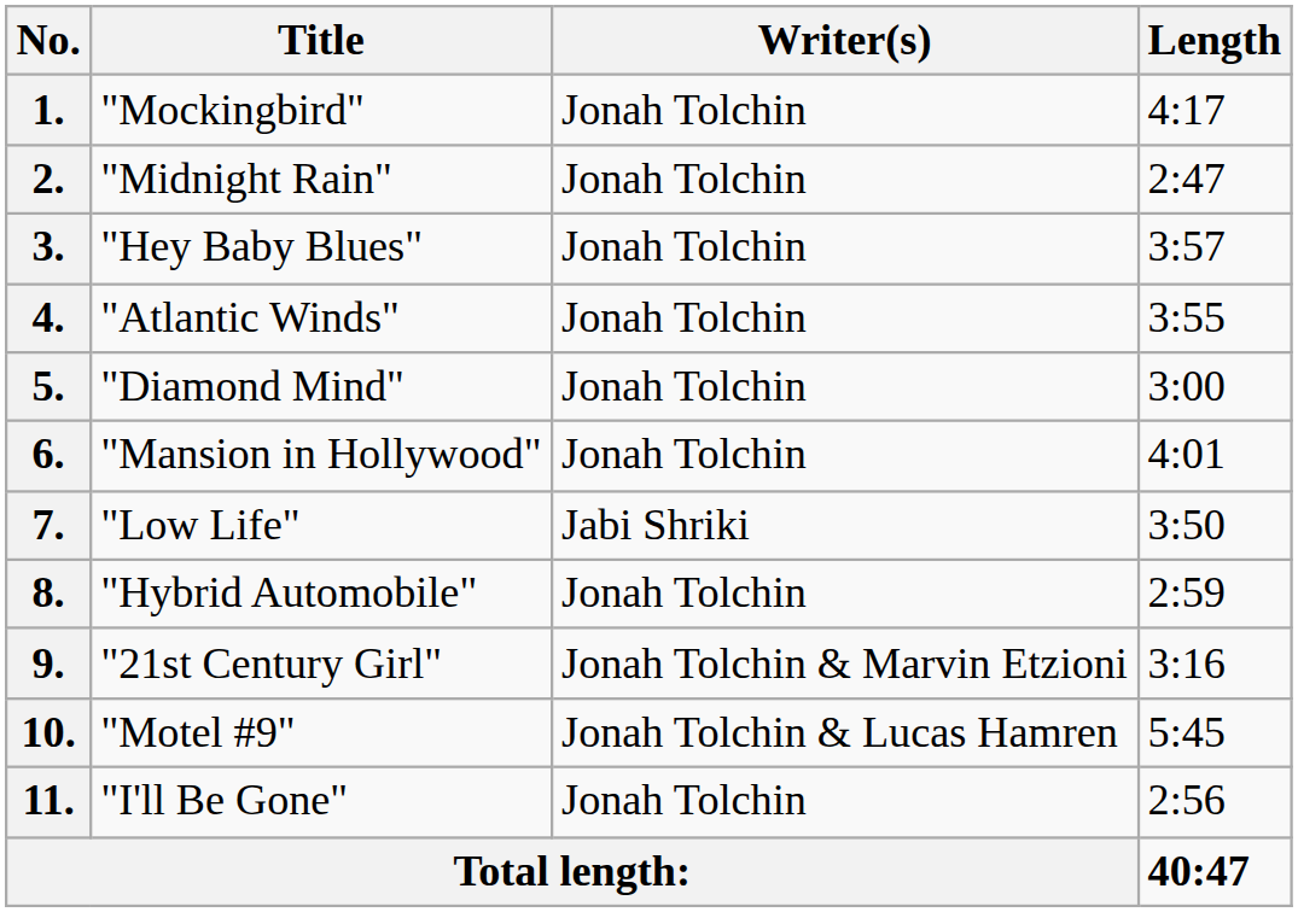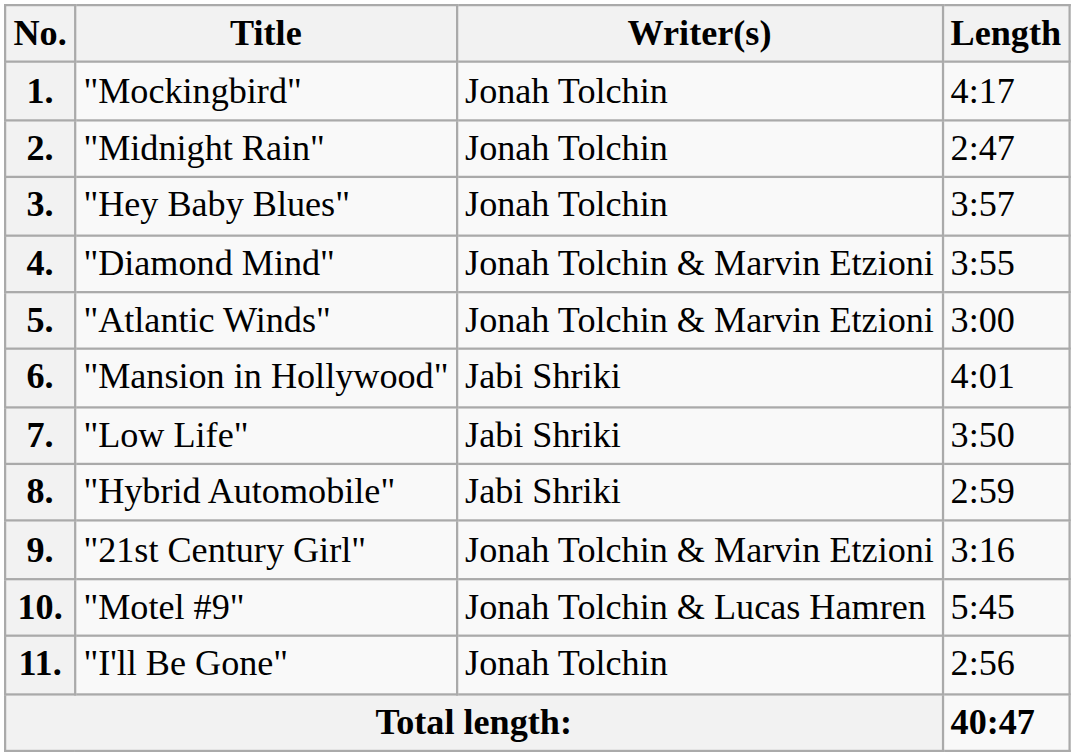4. | Title: "Atlantic Winds" -> "Diamond Mind"
4. | Writer(s): Jonah Tolchin -> Jonah Tolchin & Marvin Etzioni
5. | Title: "Diamond Mind" -> "Atlantic Winds"
5. | Writer(s): Jonah Tolchin -> Jonah Tolchin & Marvin Etzioni
6. | Writer(s): Jonah Tolchin -> Jabi Shriki
8. | Writer(s): Jonah Tolchin -> Jabi Shriki
